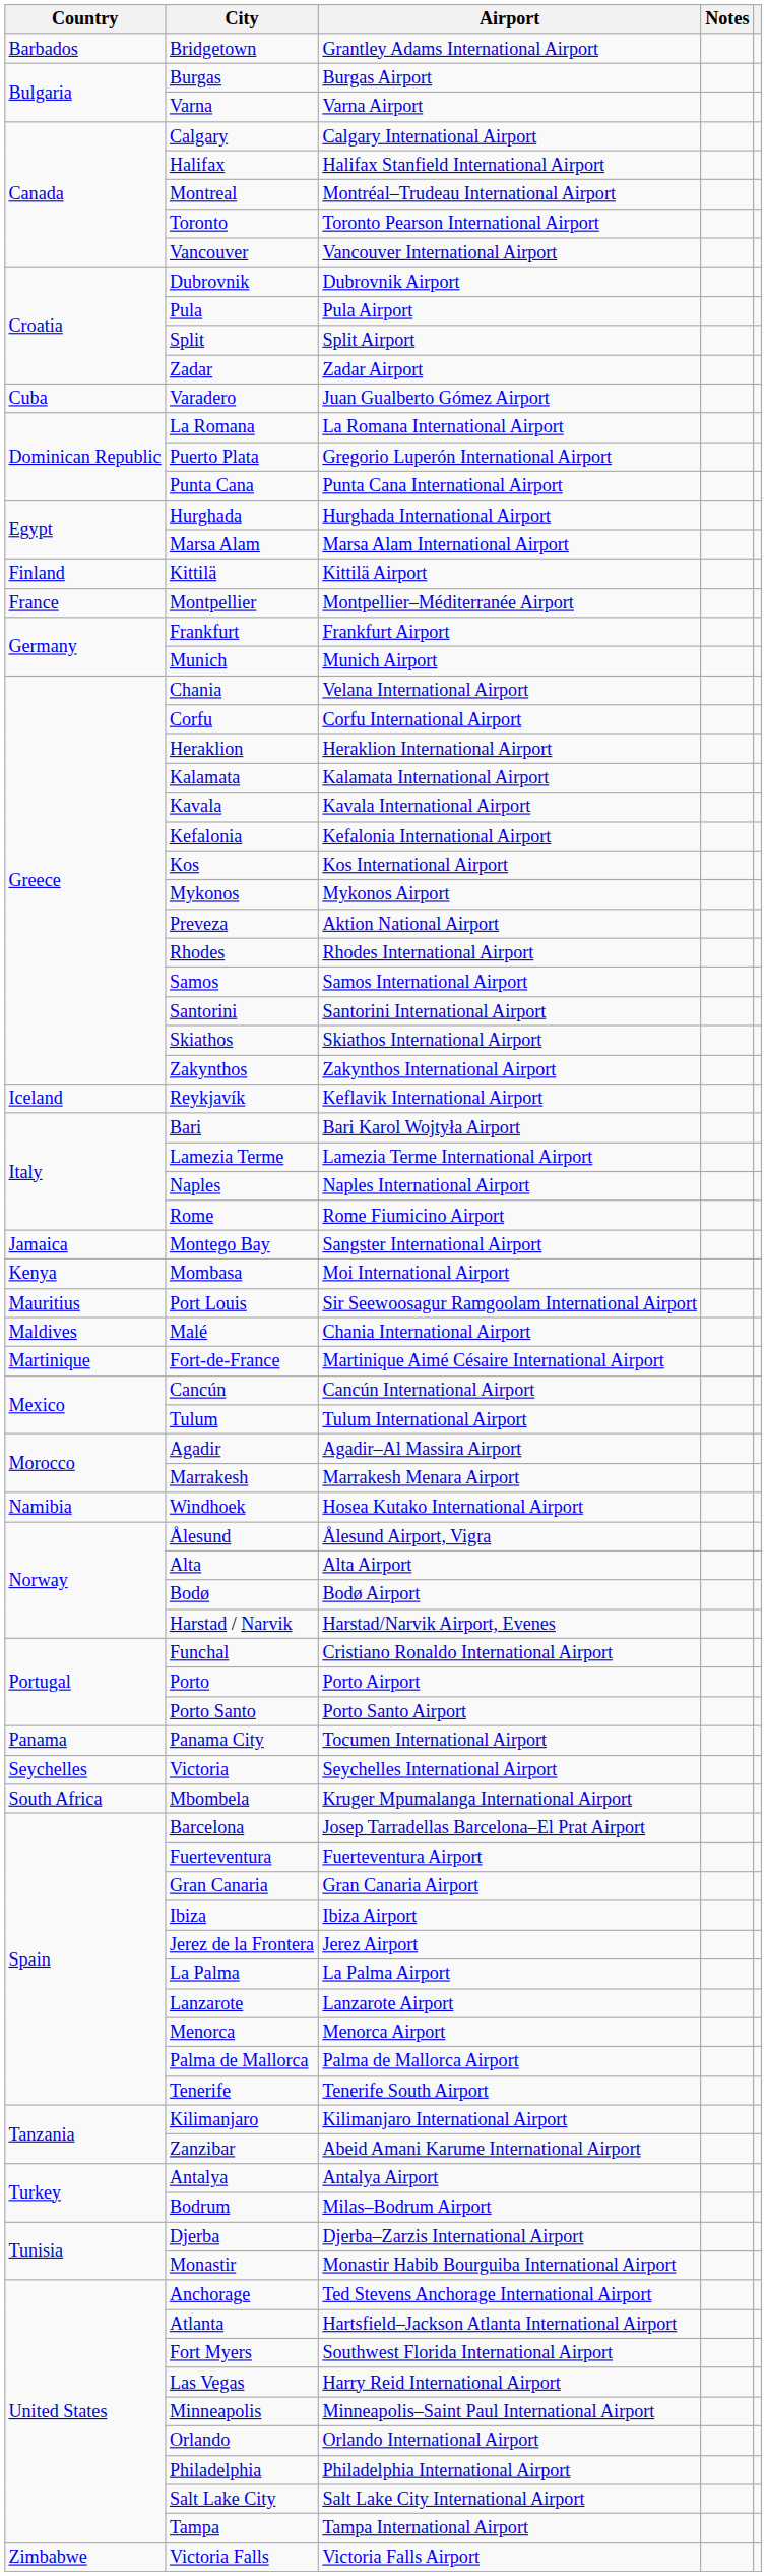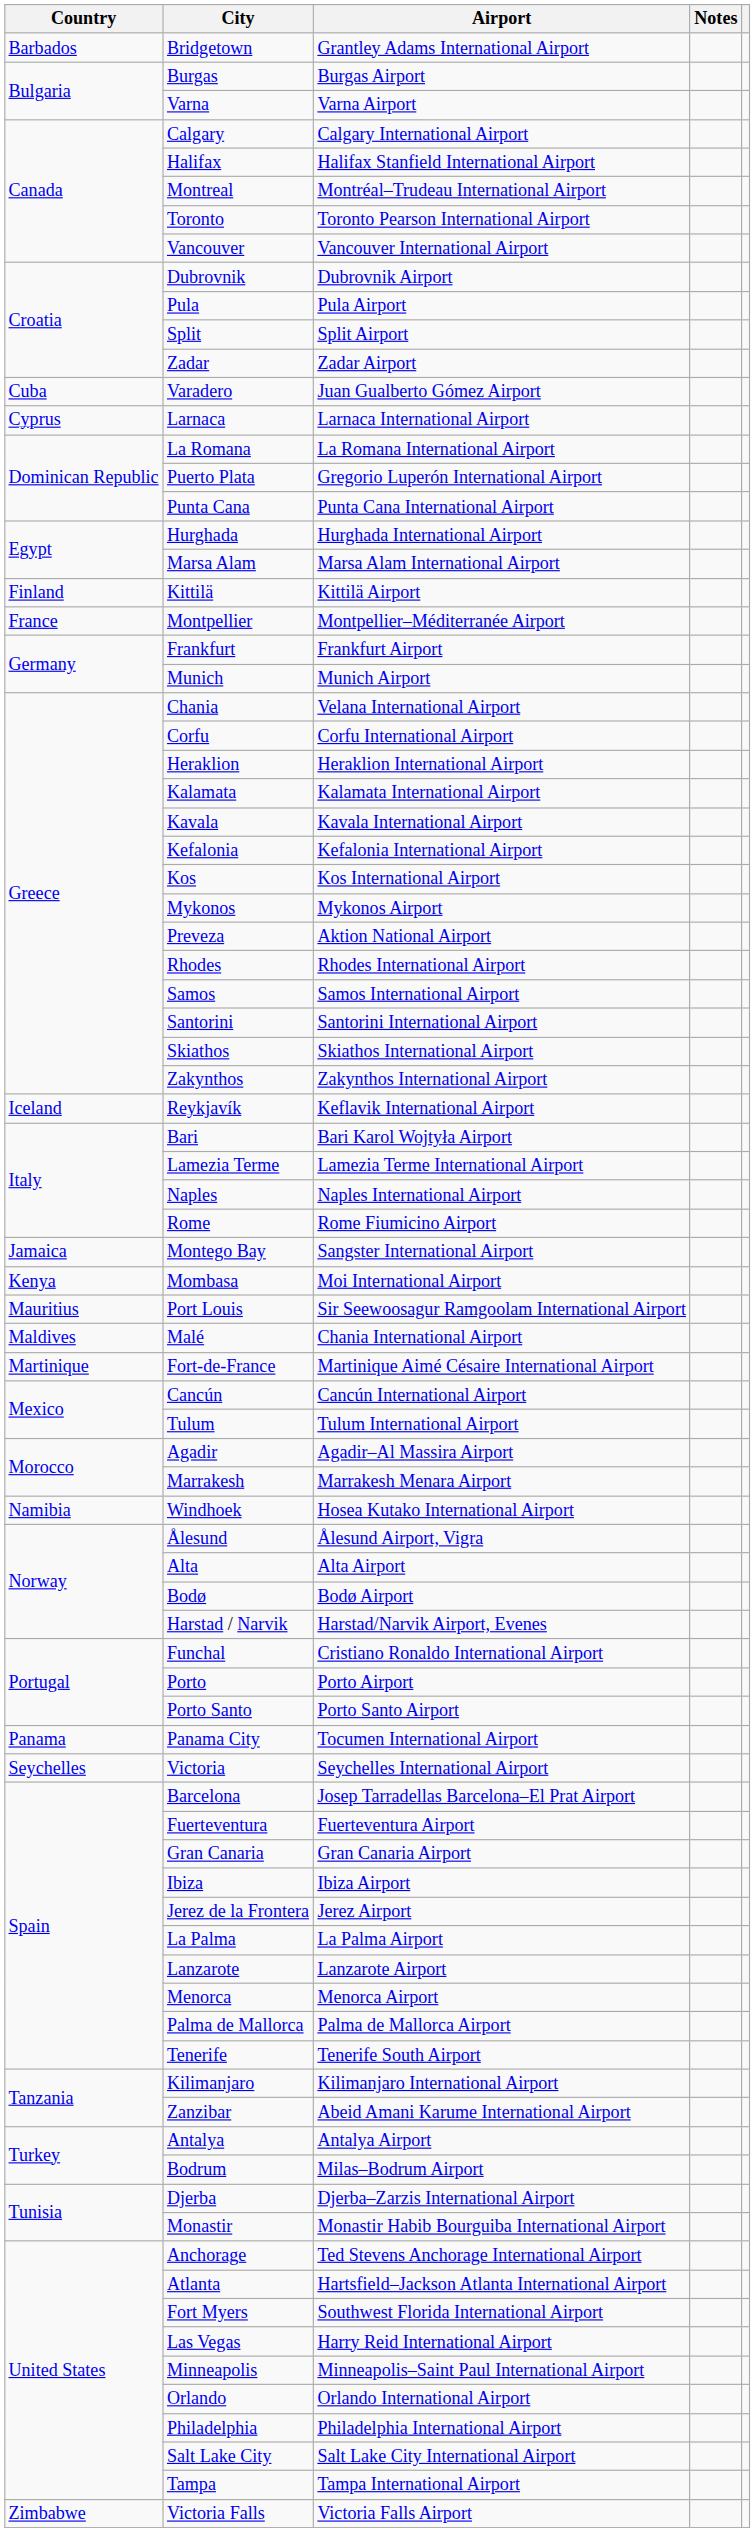+ row: Cyprus | Larnaca | Larnaca International Airport
- row: South Africa | Mbombela | Kruger Mpumalanga International Airport
